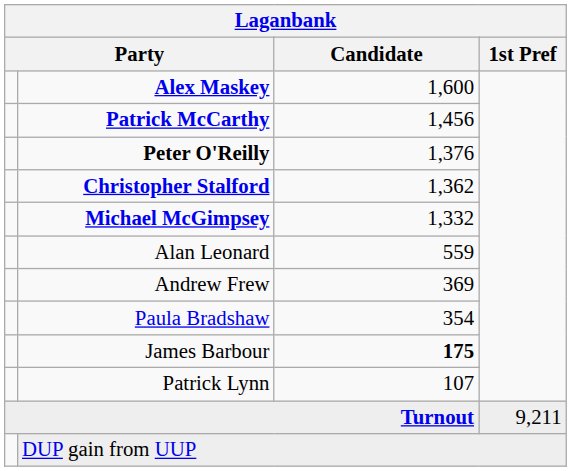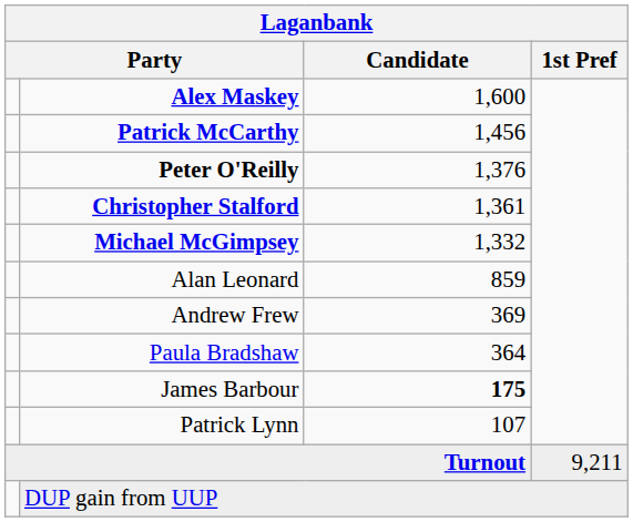Christopher Stalford | Candidate: 1,362 -> 1,361
Alan Leonard | Candidate: 559 -> 859
Paula Bradshaw | Candidate: 354 -> 364
